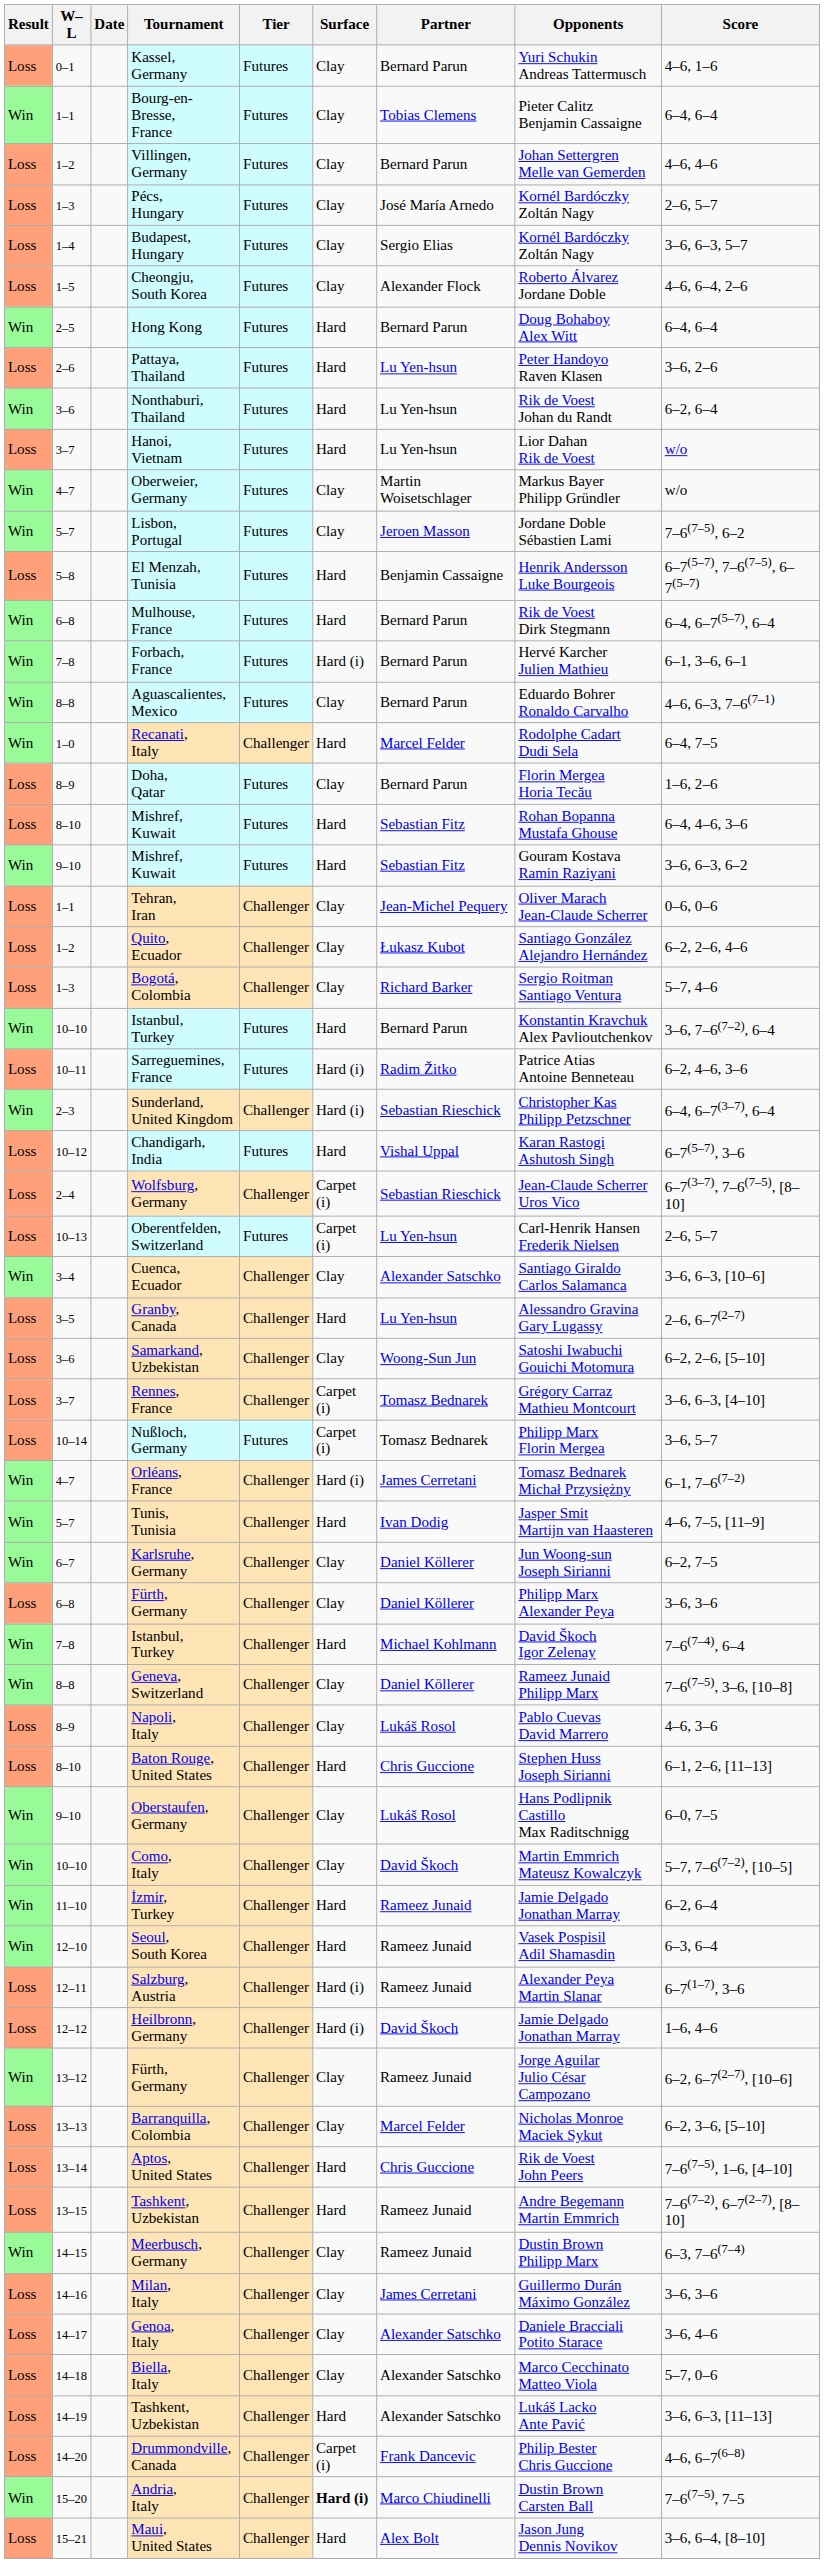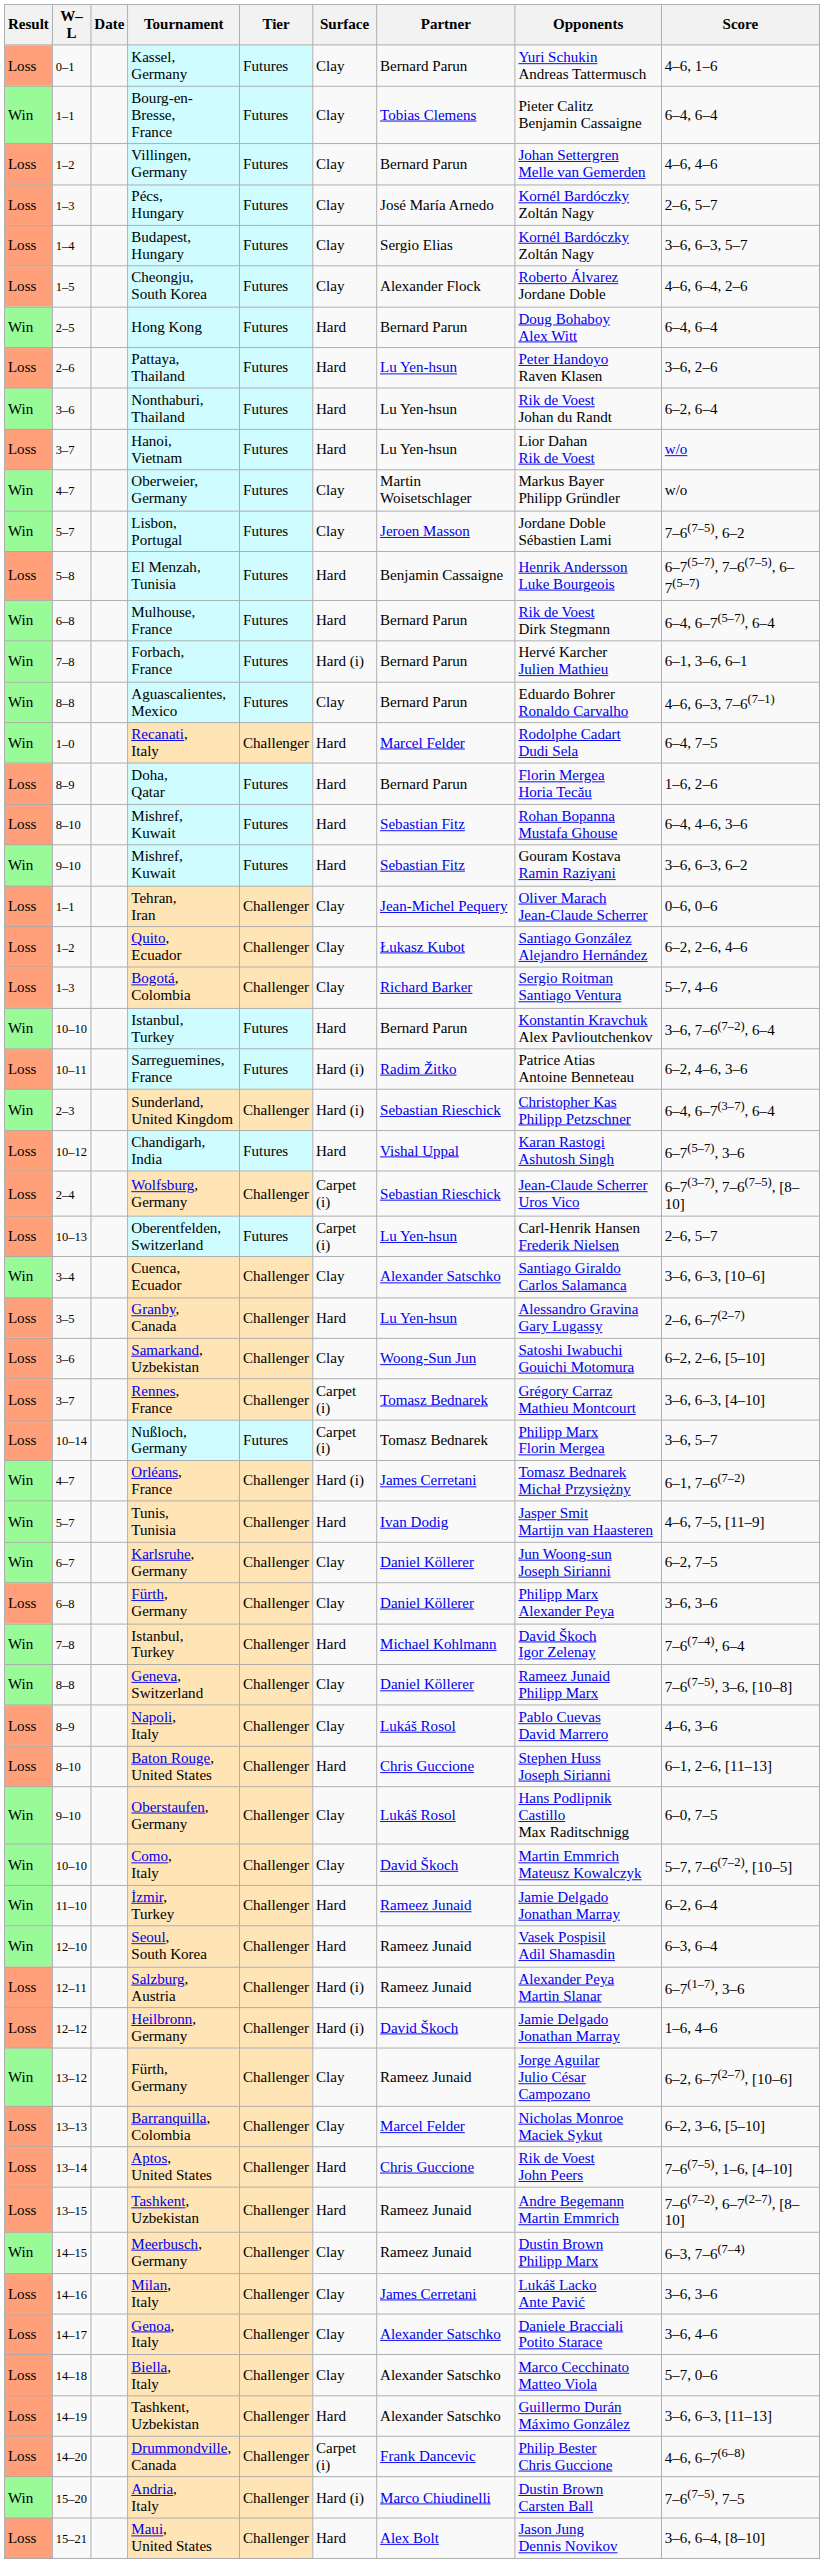Doha, Qatar | Surface: Clay -> Hard
Milan, Italy | Opponents: Guillermo Durán Máximo González -> Lukáš Lacko Ante Pavić
14–19 / Tashkent, Uzbekistan | Opponents: Lukáš Lacko Ante Pavić -> Guillermo Durán Máximo González
Andria, Italy | Surface: bold -> normal
